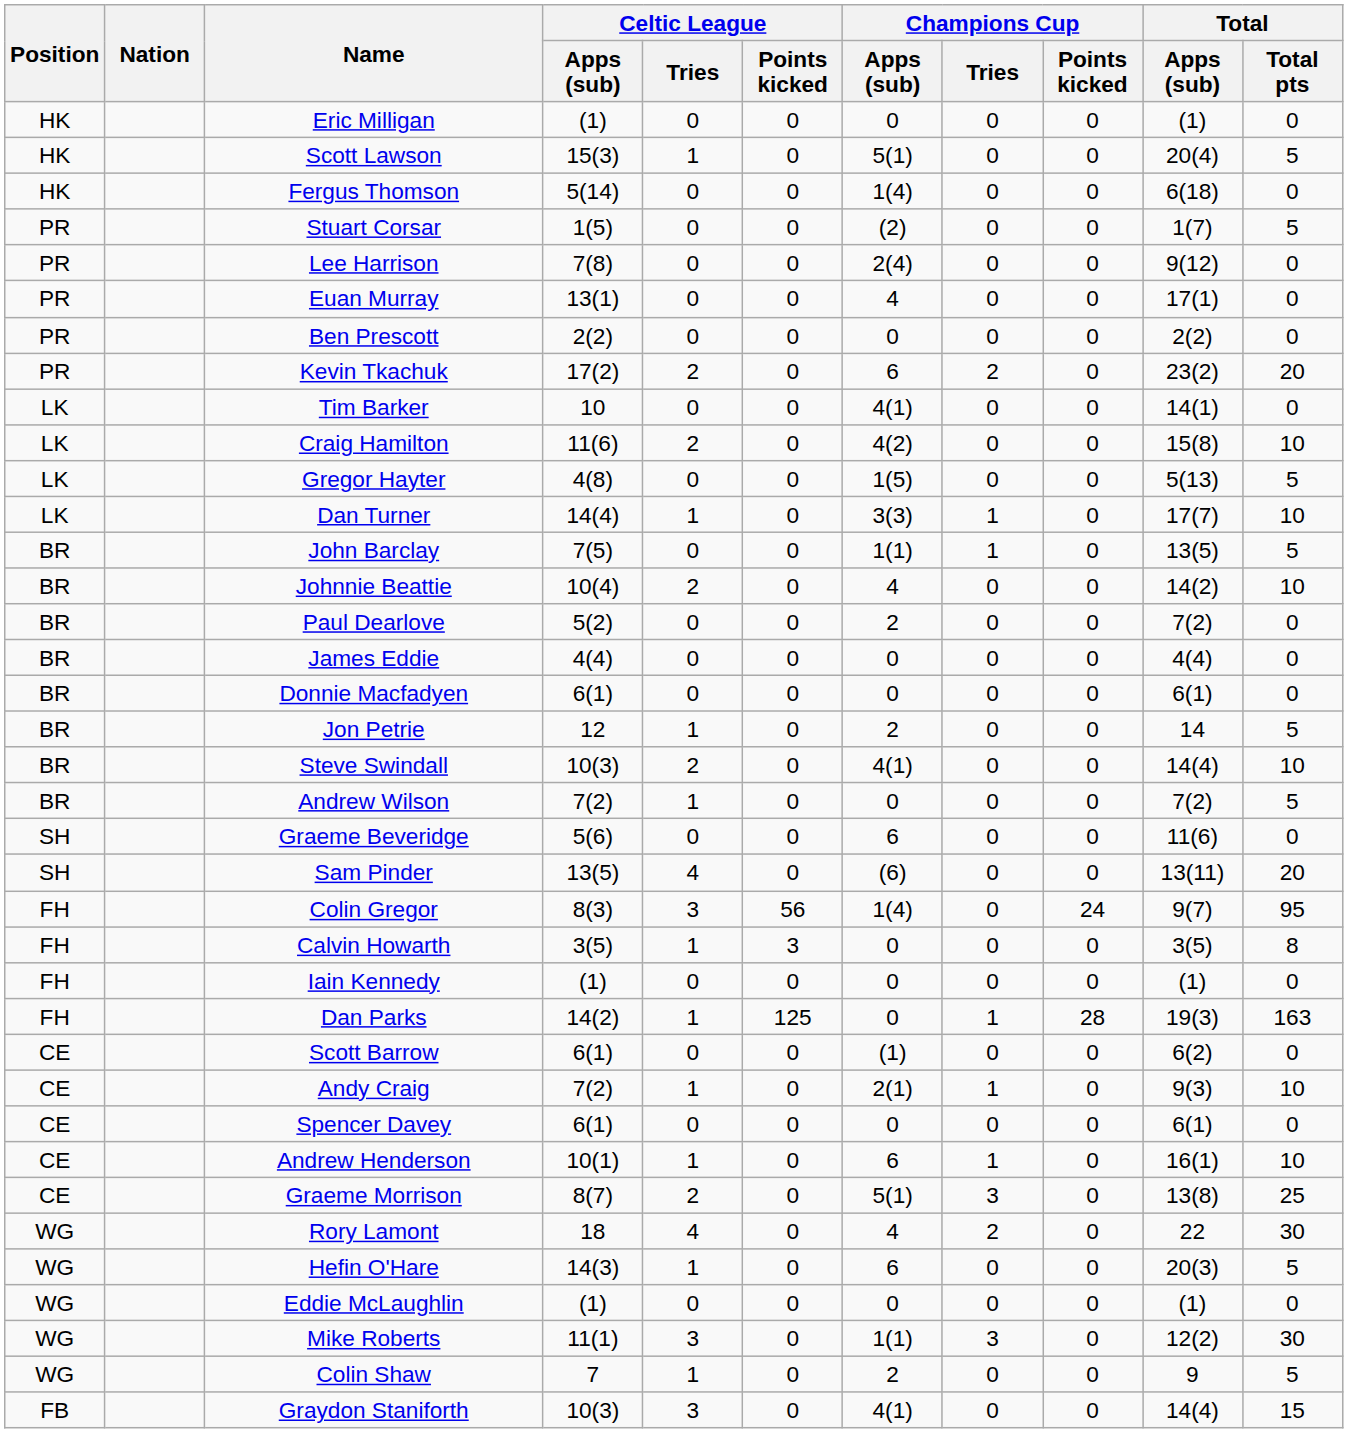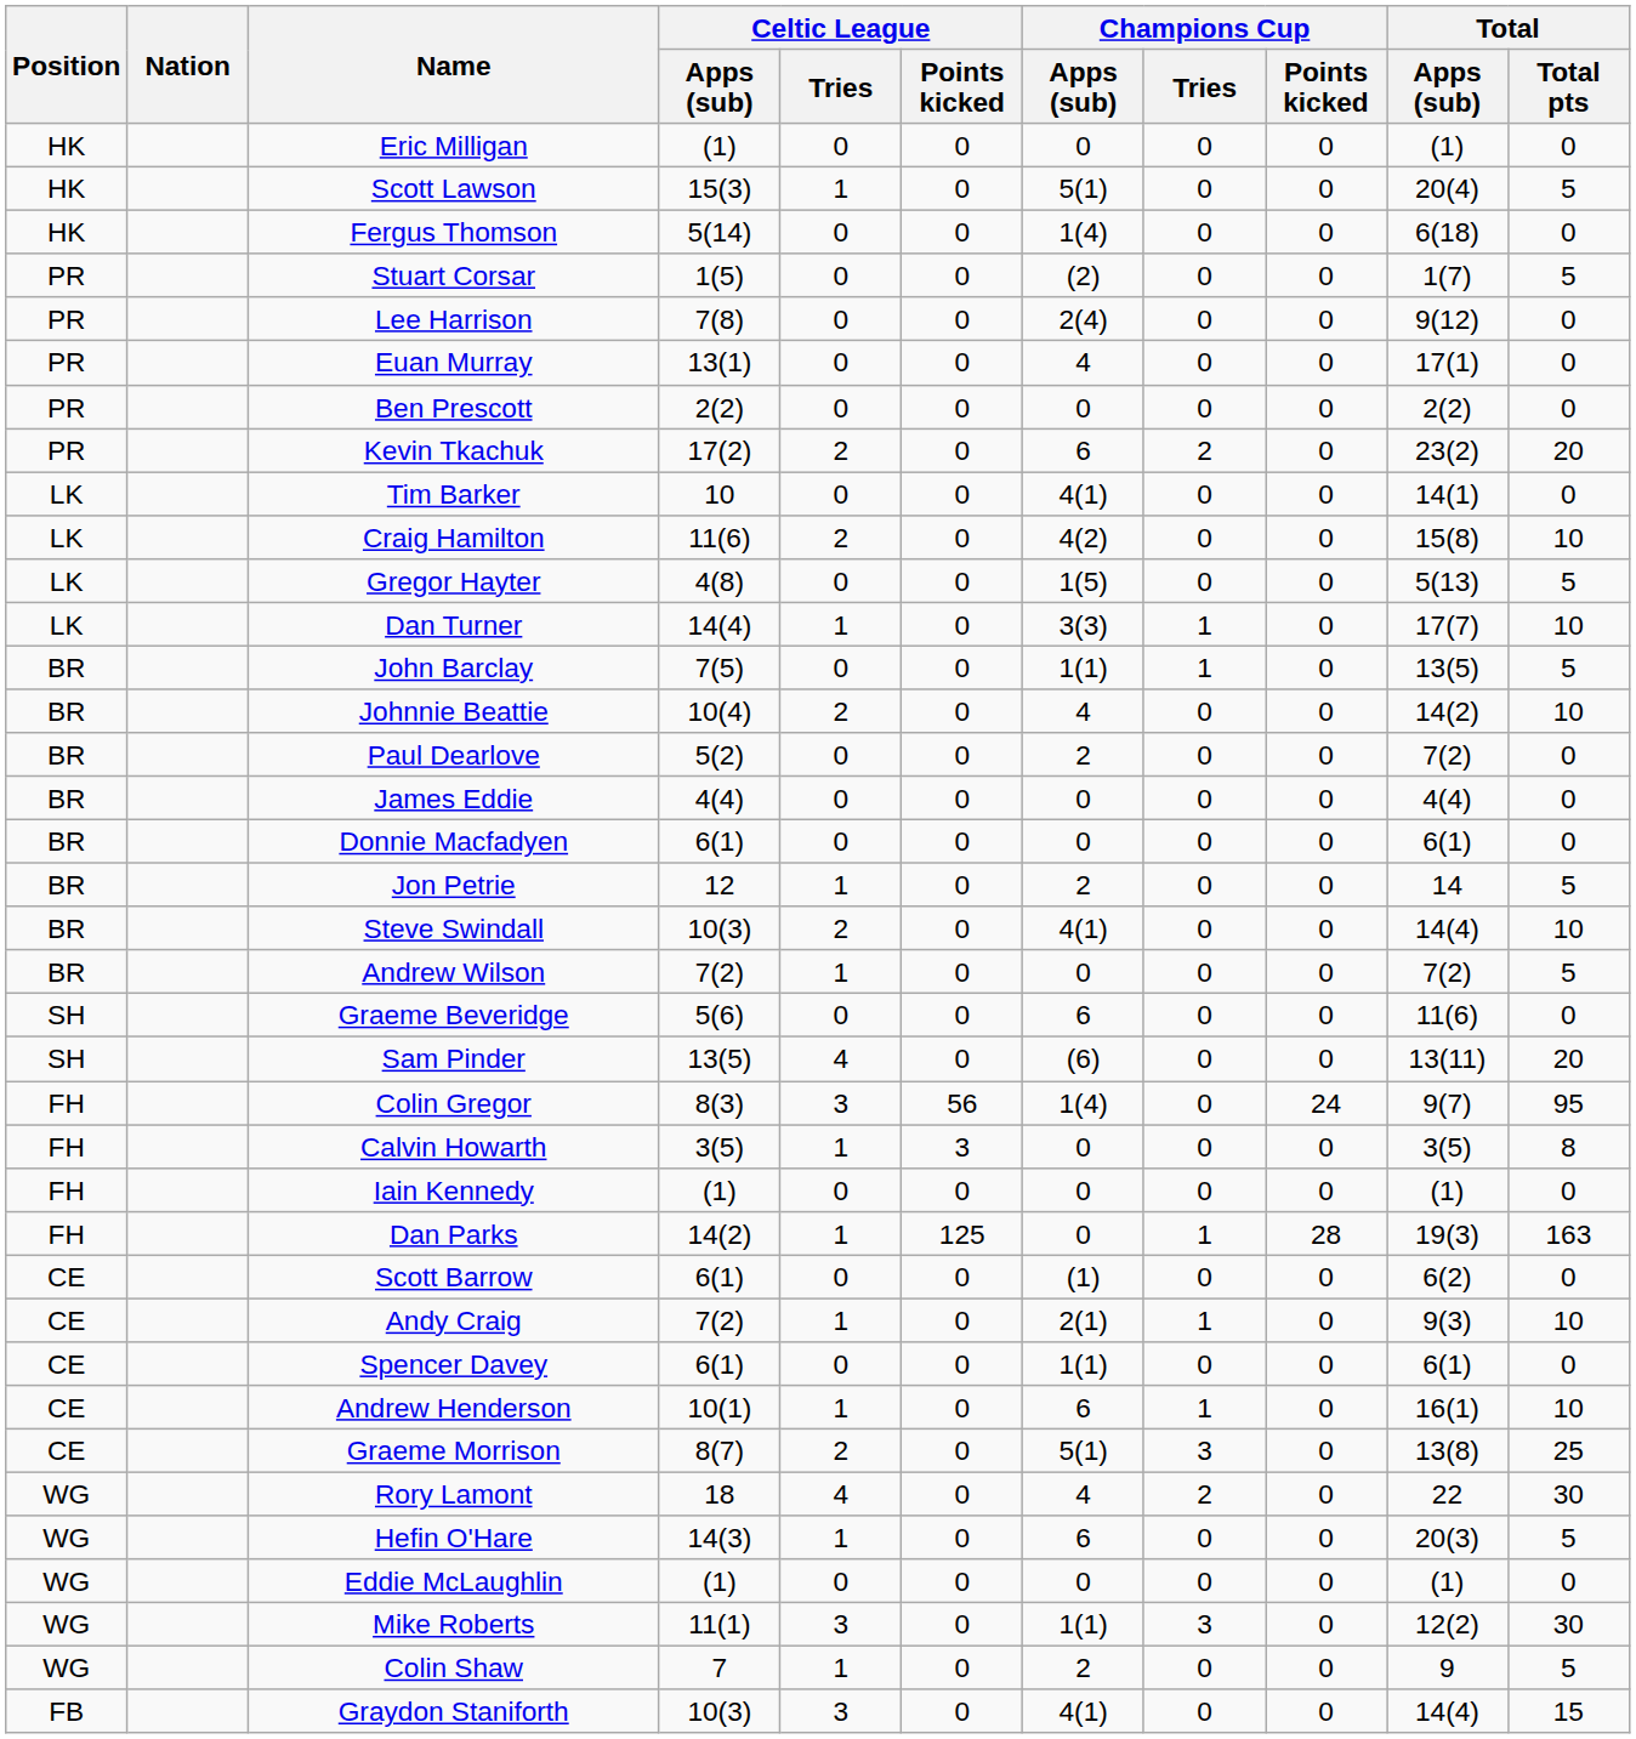Spencer Davey | Champions Cup / Apps (sub): 0 -> 1(1)
